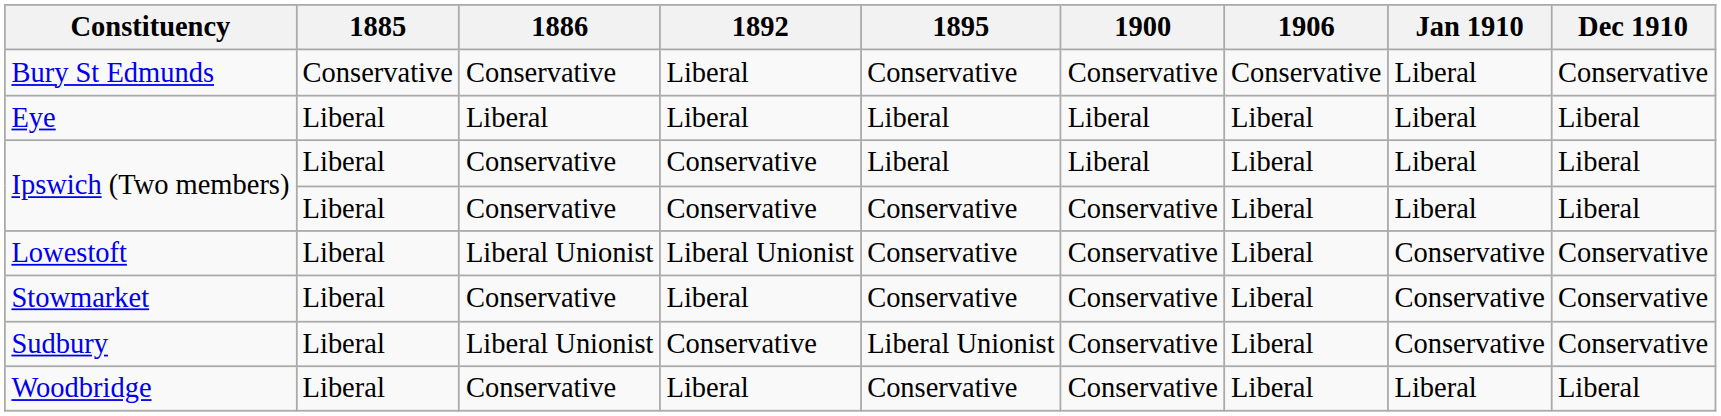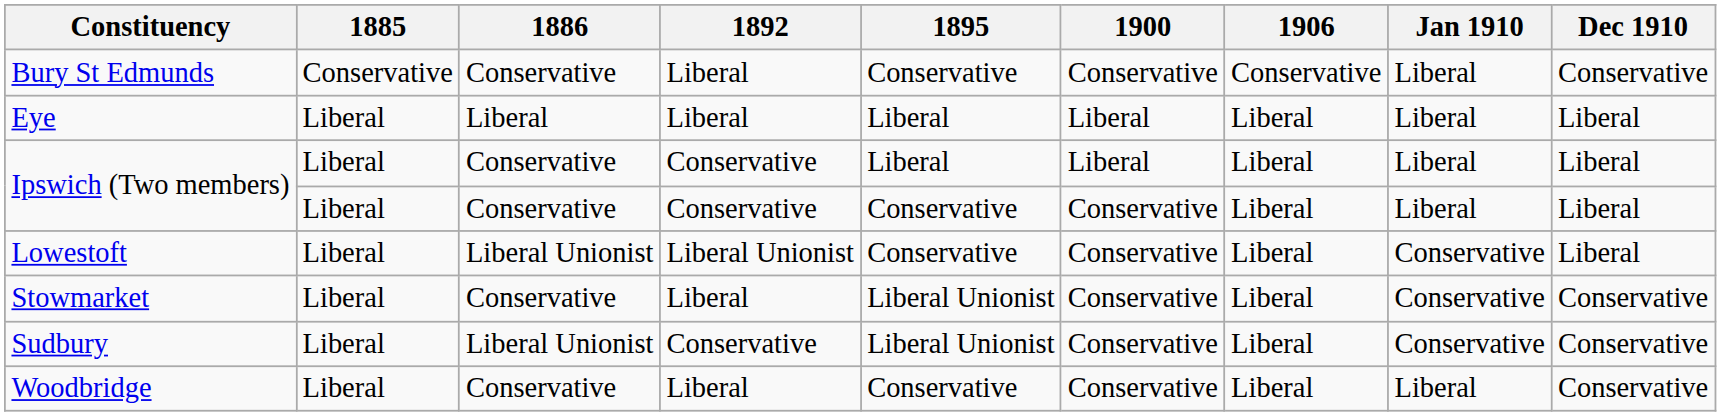Lowestoft | Dec 1910: Conservative -> Liberal
Stowmarket | 1895: Conservative -> Liberal Unionist
Woodbridge | Dec 1910: Liberal -> Conservative
